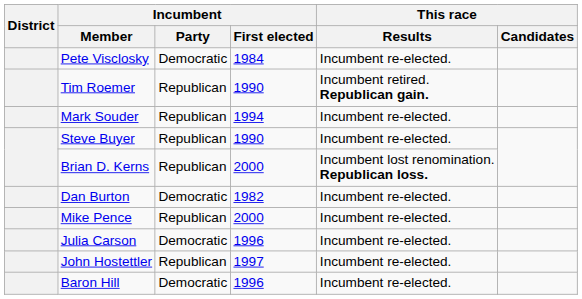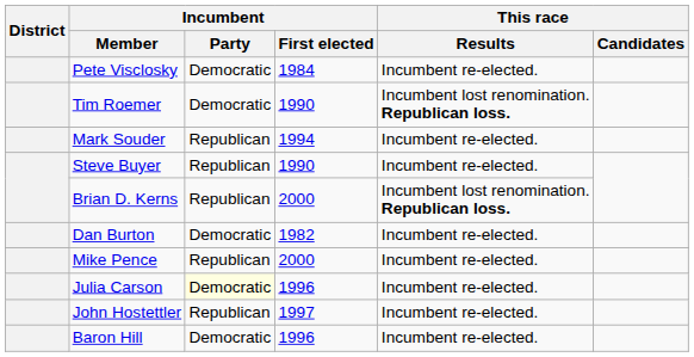Tim Roemer | Incumbent / Party: Republican -> Democratic
Tim Roemer | This race / Results: Incumbent retired. Republican gain. -> Incumbent lost renomination. Republican loss.
Julia Carson | Incumbent / Party: no background -> lightyellow background
